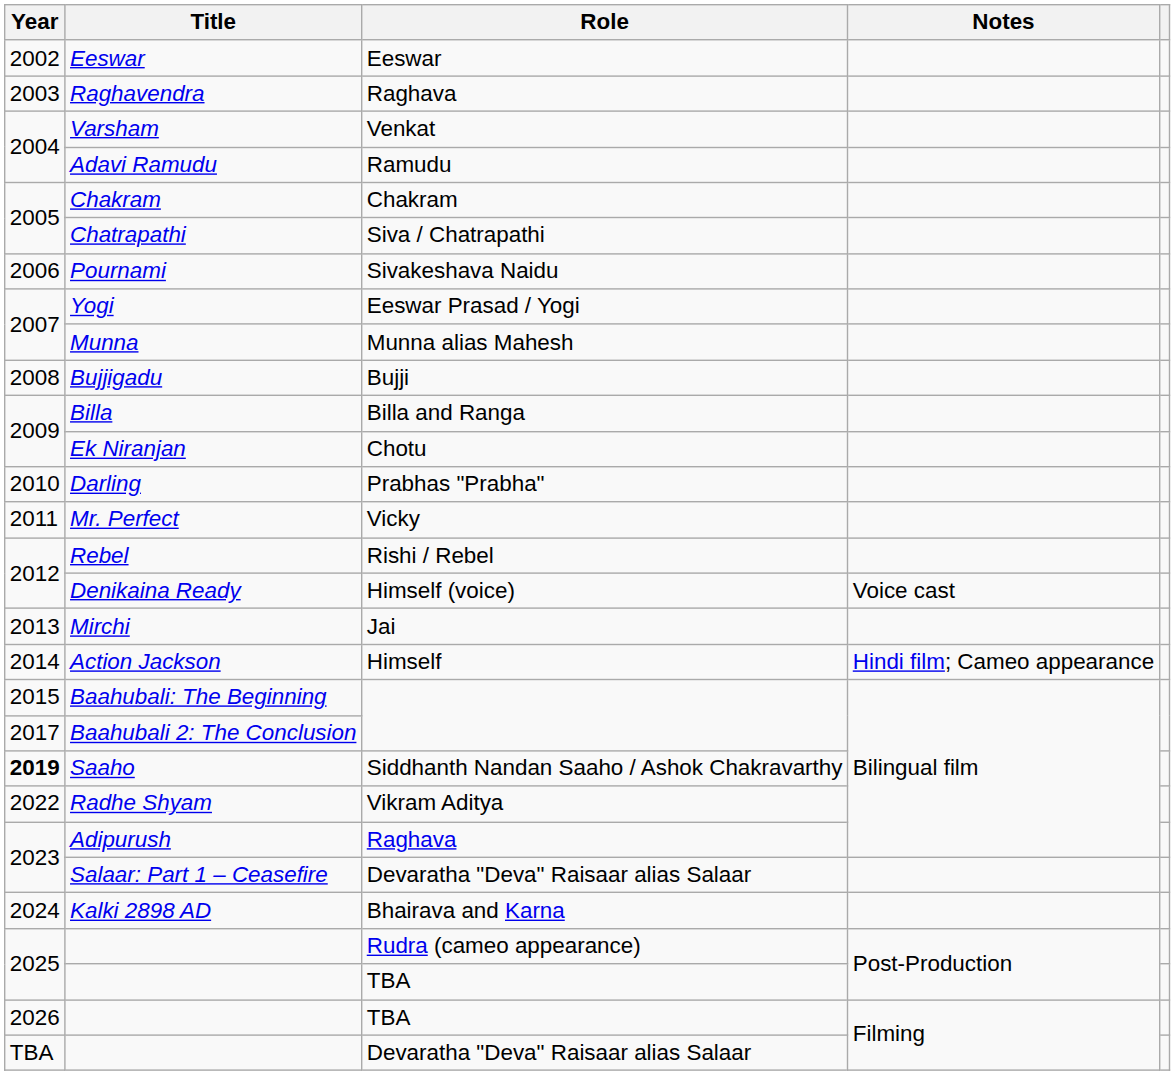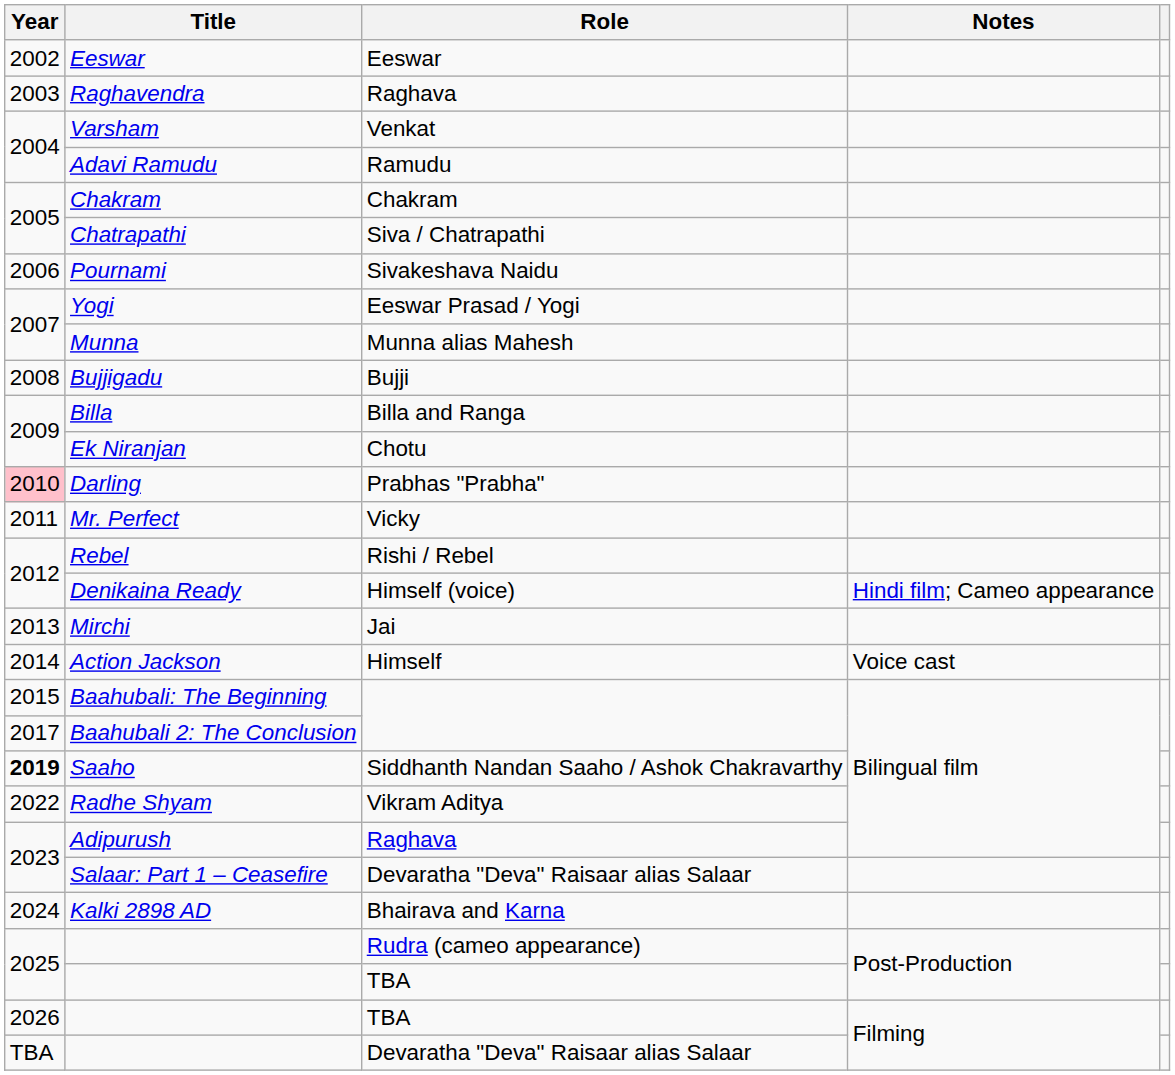Darling | Year: no background -> pink background
Denikaina Ready | Notes: Voice cast -> Hindi film; Cameo appearance
Action Jackson | Notes: Hindi film; Cameo appearance -> Voice cast
